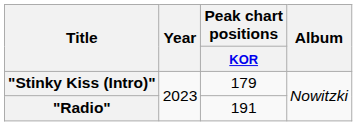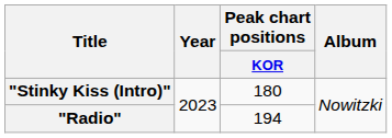"Stinky Kiss (Intro)" | Peak chart positions / KOR: 179 -> 180
"Radio" | Peak chart positions / KOR: 191 -> 194
